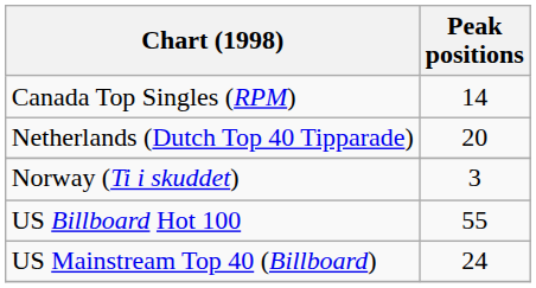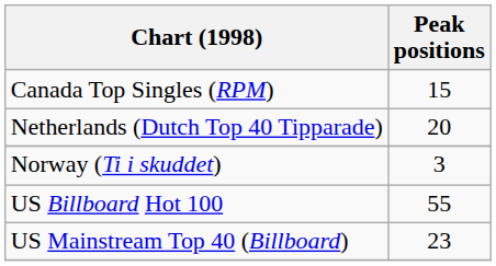Canada Top Singles (RPM) | Peak positions: 14 -> 15
US Mainstream Top 40 (Billboard) | Peak positions: 24 -> 23
